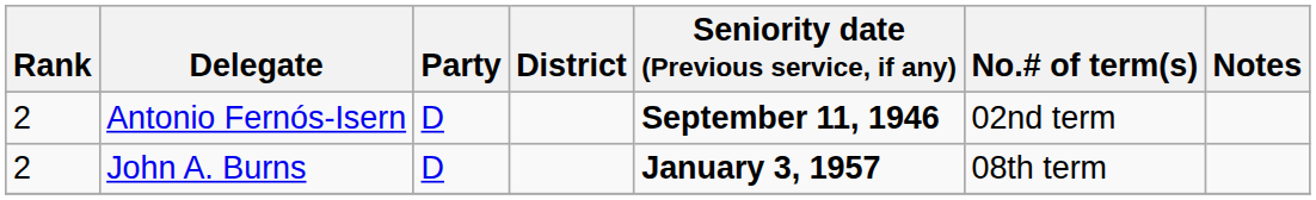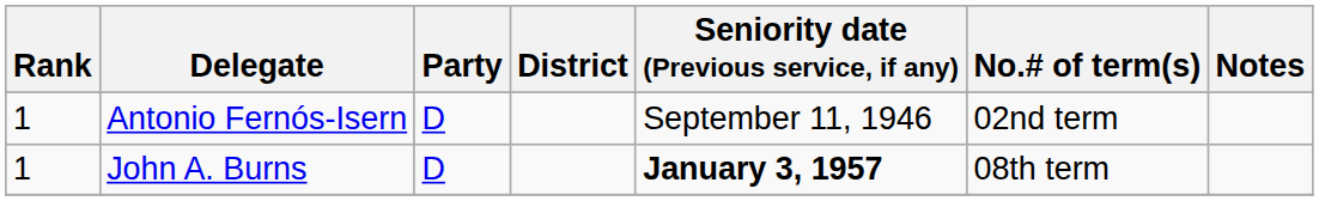Antonio Fernós-Isern | Rank: 2 -> 1
Antonio Fernós-Isern | Seniority date (Previous service, if any): bold -> normal
John A. Burns | Rank: 2 -> 1
